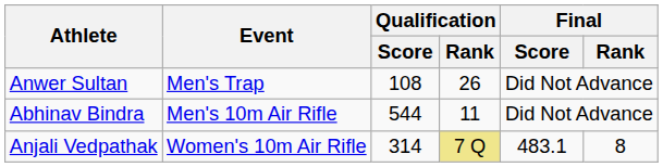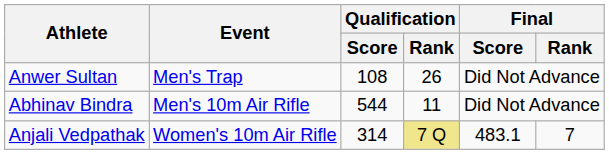Anjali Vedpathak | Final / Rank: 8 -> 7
